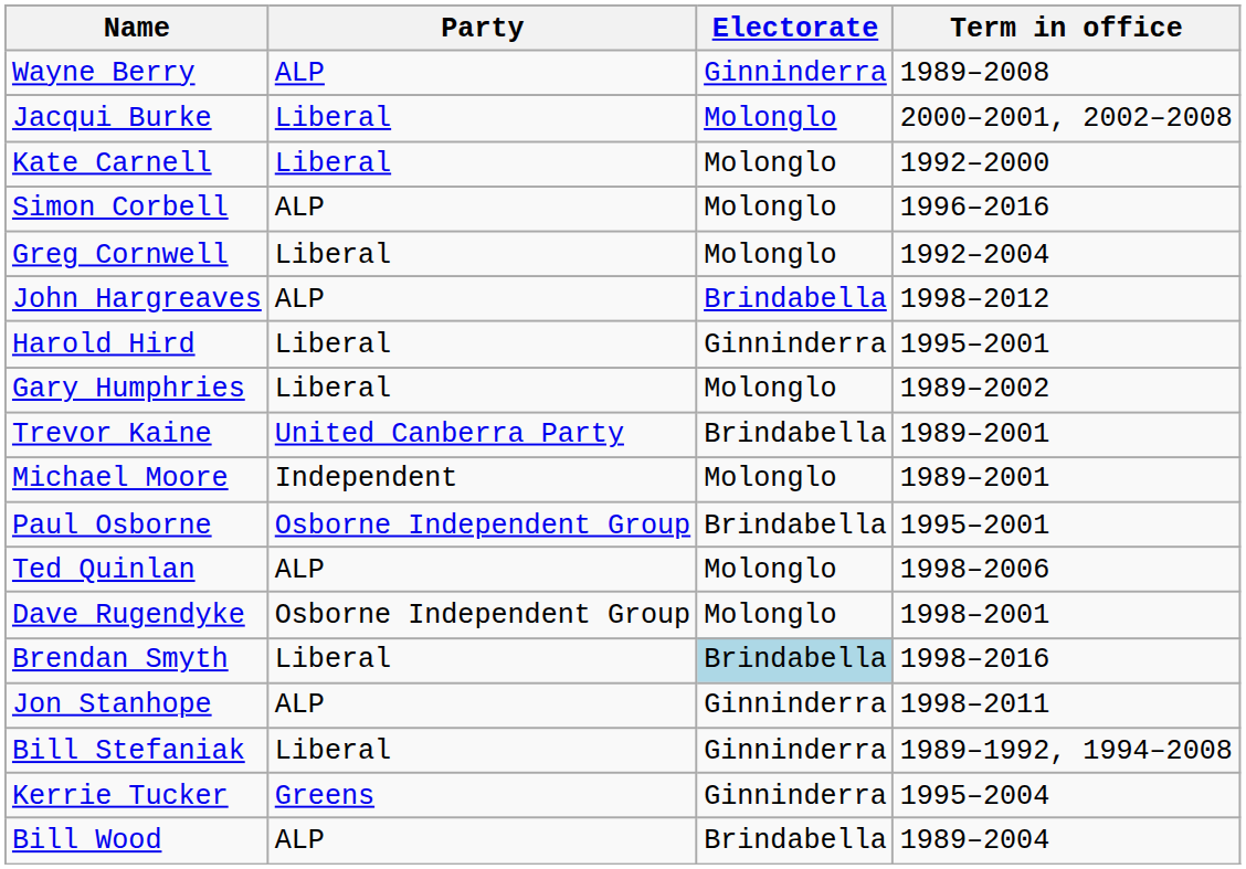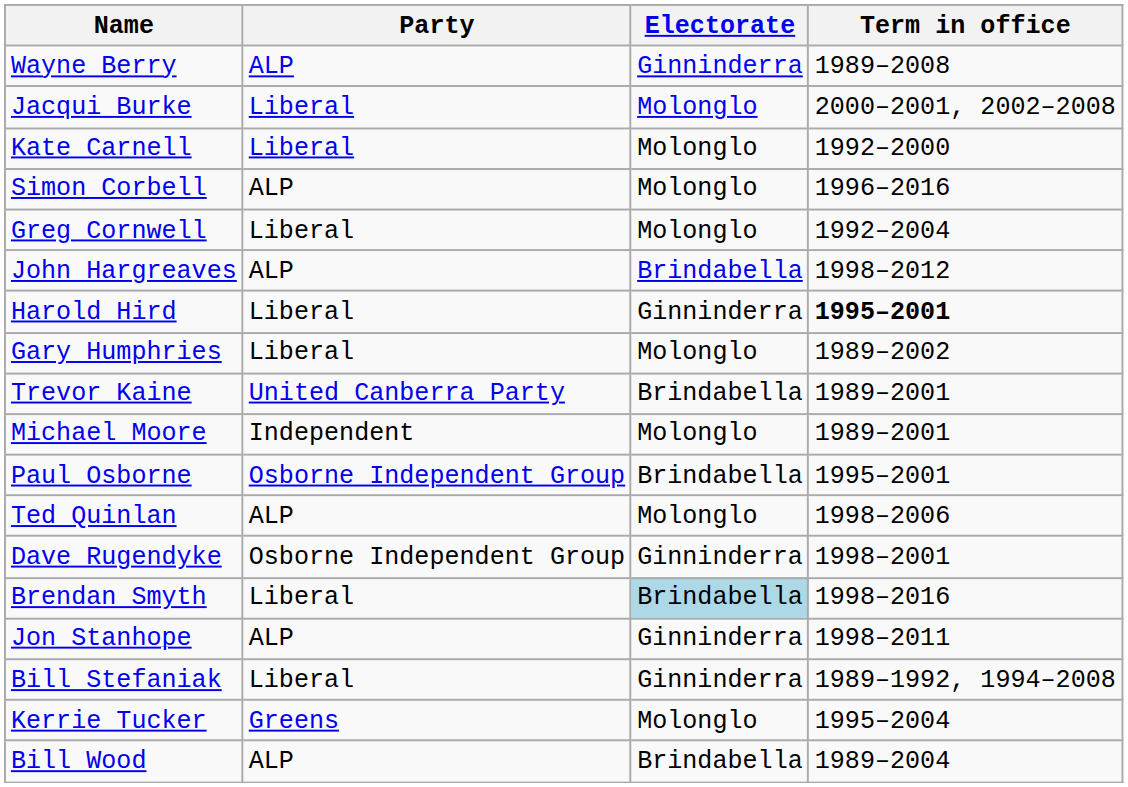Harold Hird | Term in office: normal -> bold
Dave Rugendyke | Electorate: Molonglo -> Ginninderra
Kerrie Tucker | Electorate: Ginninderra -> Molonglo
